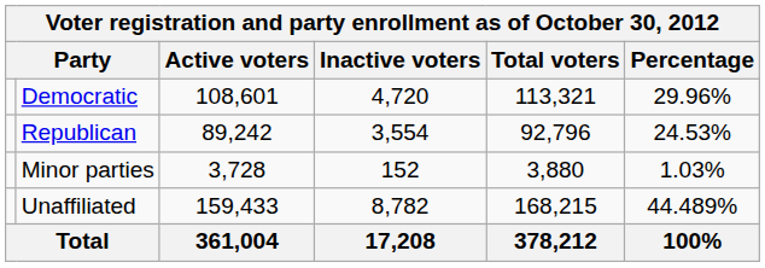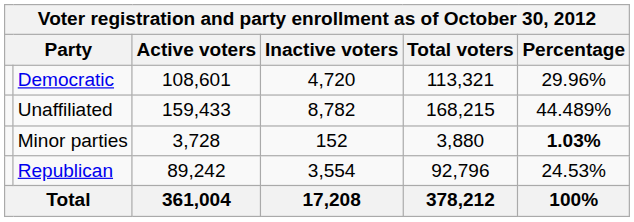rows swapped: Republican <-> Unaffiliated
Minor parties | Percentage: normal -> bold
